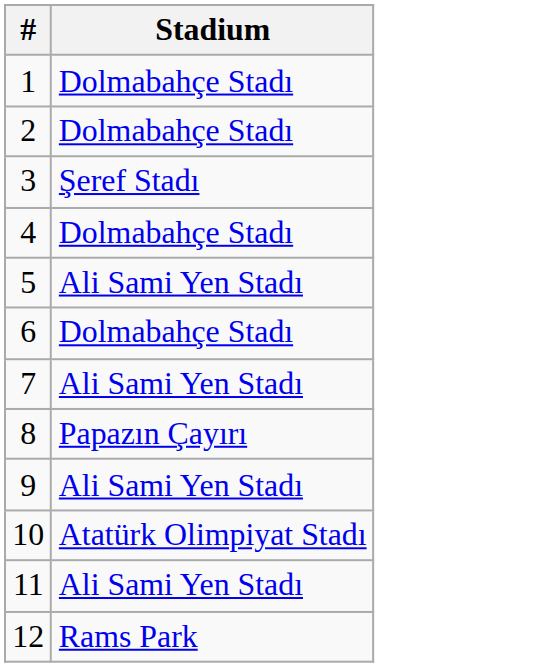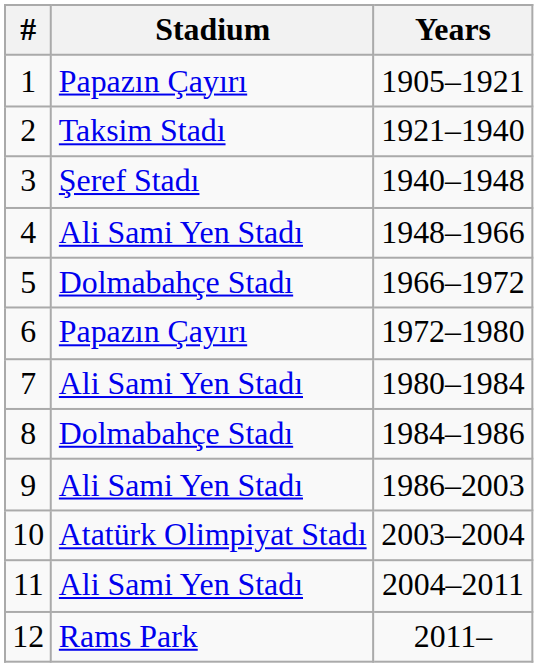+ column: Years | 1905–1921 | 1921–1940 | 1940–1948 | 1948–1966 | 1966–1972 | 1972–1980 | 1980–1984 | 1984–1986 | 1986–2003 | 2003–2004 | 2004–2011 | 2011–
1 | Stadium: Dolmabahçe Stadı -> Papazın Çayırı
2 | Stadium: Dolmabahçe Stadı -> Taksim Stadı
4 | Stadium: Dolmabahçe Stadı -> Ali Sami Yen Stadı
5 | Stadium: Ali Sami Yen Stadı -> Dolmabahçe Stadı
6 | Stadium: Dolmabahçe Stadı -> Papazın Çayırı
8 | Stadium: Papazın Çayırı -> Dolmabahçe Stadı
